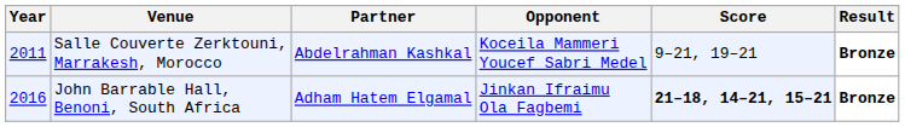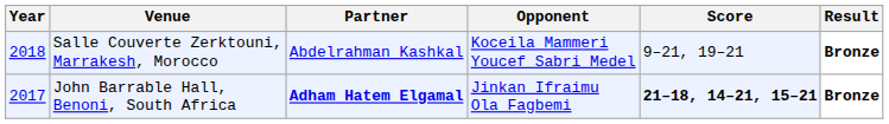Salle Couverte Zerktouni, Marrakesh, Morocco | Year: 2011 -> 2018
John Barrable Hall, Benoni, South Africa | Year: 2016 -> 2017
John Barrable Hall, Benoni, South Africa | Partner: normal -> bold
